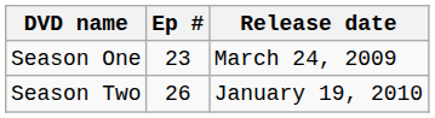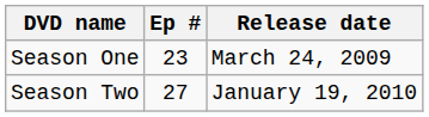Season Two | Ep #: 26 -> 27
